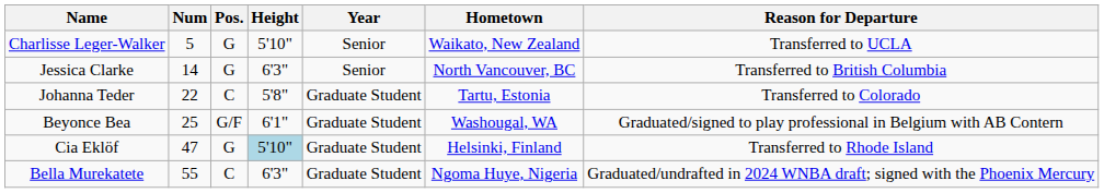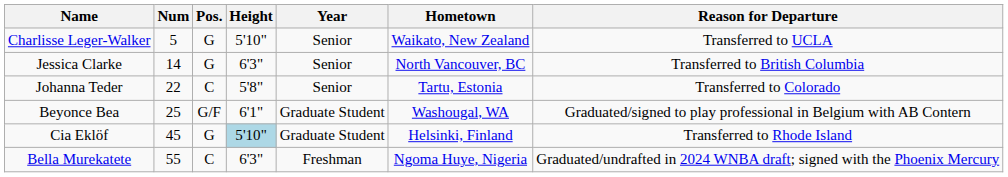Johanna Teder | Year: Graduate Student -> Senior
Cia Eklöf | Num: 47 -> 45
Bella Murekatete | Year: Graduate Student -> Freshman
